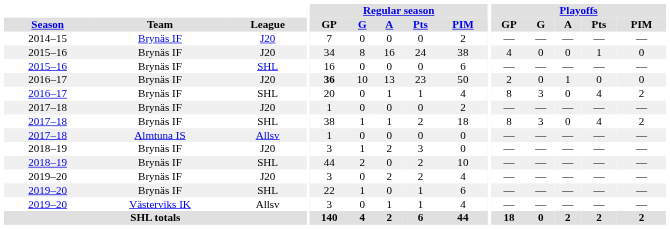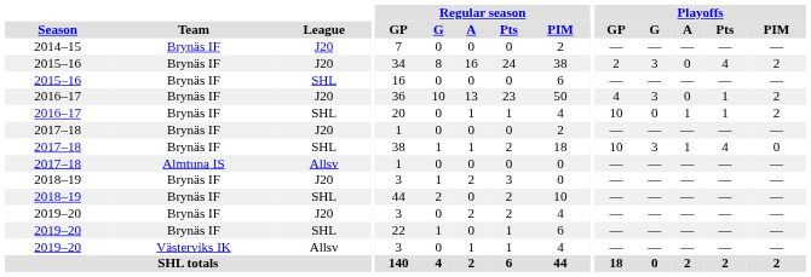2015–16 / J20 | Playoffs / GP: 4 -> 2
2015–16 / J20 | Playoffs / G: 0 -> 3
2015–16 / J20 | Playoffs / Pts: 1 -> 4
2015–16 / J20 | Playoffs / PIM: 0 -> 2
2016–17 / J20 | Regular season / GP: bold -> normal
2016–17 / J20 | Playoffs / GP: 2 -> 4
2016–17 / J20 | Playoffs / G: 0 -> 3
2016–17 / J20 | Playoffs / A: 1 -> 0
2016–17 / J20 | Playoffs / Pts: 0 -> 1
2016–17 / J20 | Playoffs / PIM: 0 -> 2
2016–17 / SHL | Playoffs / GP: 8 -> 10
2016–17 / SHL | Playoffs / G: 3 -> 0
2016–17 / SHL | Playoffs / A: 0 -> 1
2016–17 / SHL | Playoffs / Pts: 4 -> 1
2017–18 / SHL | Playoffs / GP: 8 -> 10
2017–18 / SHL | Playoffs / A: 0 -> 1
2017–18 / SHL | Playoffs / PIM: 2 -> 0
